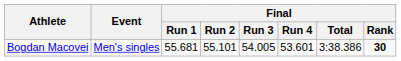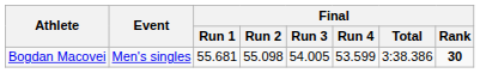Bogdan Macovei | Final / Run 2: 55.101 -> 55.098
Bogdan Macovei | Final / Run 4: 53.601 -> 53.599
